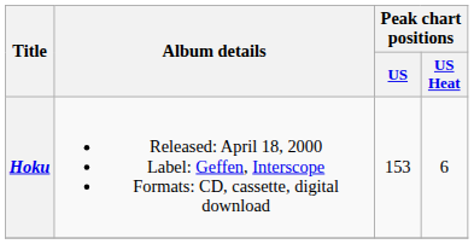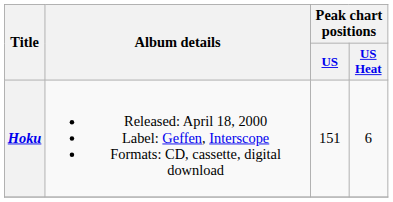Hoku | Peak chart positions / US: 153 -> 151
